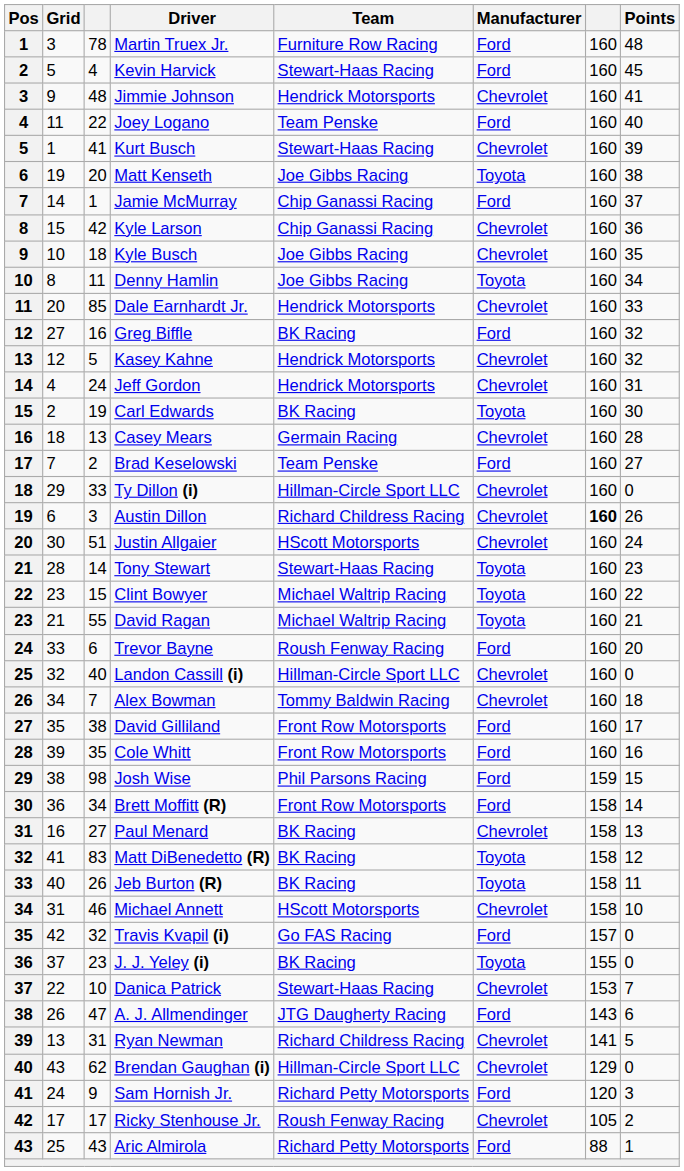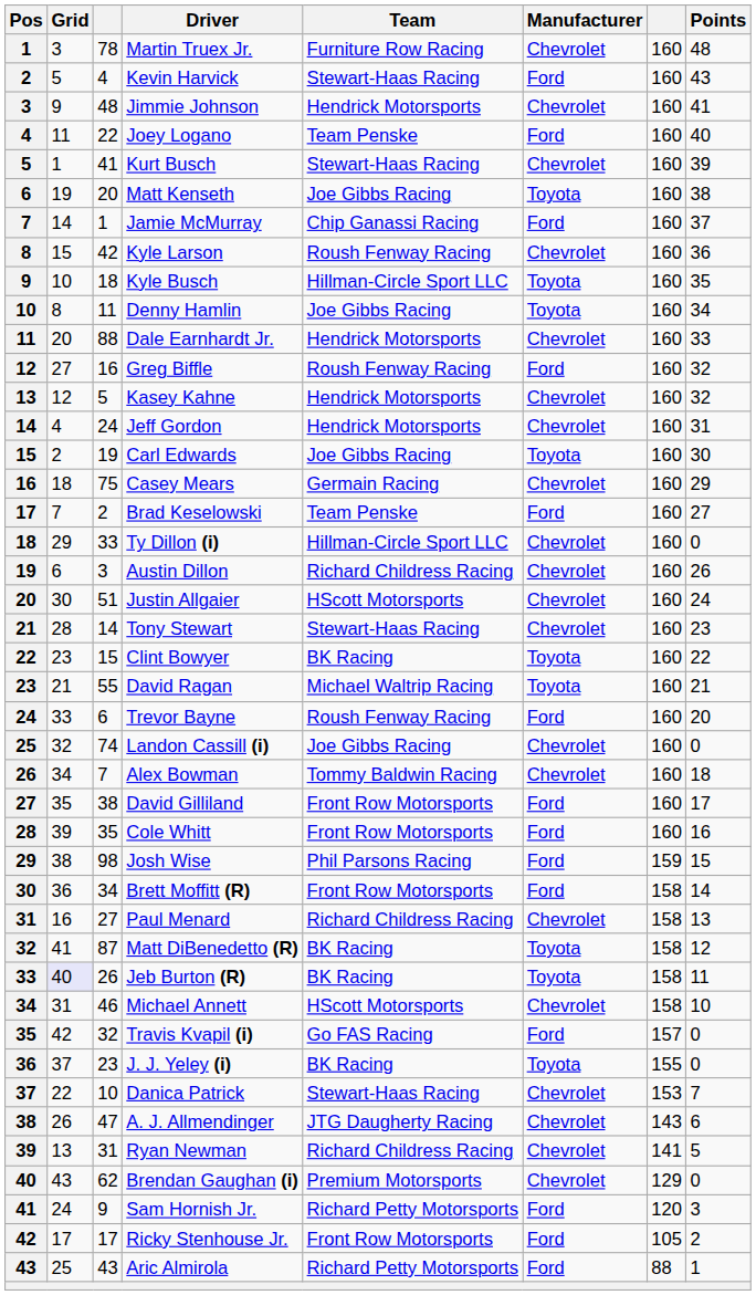Martin Truex Jr. | Manufacturer: Ford -> Chevrolet
Kevin Harvick | Points: 45 -> 43
Kyle Larson | Team: Chip Ganassi Racing -> Roush Fenway Racing
Kyle Busch | Team: Joe Gibbs Racing -> Hillman-Circle Sport LLC
Kyle Busch | Manufacturer: Chevrolet -> Toyota
Dale Earnhardt Jr. | column 3: 85 -> 88
Greg Biffle | Team: BK Racing -> Roush Fenway Racing
Carl Edwards | Team: BK Racing -> Joe Gibbs Racing
Casey Mears | column 3: 13 -> 75
Casey Mears | Points: 28 -> 29
Austin Dillon | column 7: bold -> normal
Tony Stewart | Manufacturer: Toyota -> Chevrolet
Clint Bowyer | Team: Michael Waltrip Racing -> BK Racing
Landon Cassill (i) | column 3: 40 -> 74
Landon Cassill (i) | Team: Hillman-Circle Sport LLC -> Joe Gibbs Racing
Paul Menard | Team: BK Racing -> Richard Childress Racing
Matt DiBenedetto (R) | column 3: 83 -> 87
Jeb Burton (R) | Grid: no background -> lavender background
A. J. Allmendinger | Manufacturer: Ford -> Chevrolet
Brendan Gaughan (i) | Team: Hillman-Circle Sport LLC -> Premium Motorsports
Ricky Stenhouse Jr. | Team: Roush Fenway Racing -> Front Row Motorsports
Ricky Stenhouse Jr. | Manufacturer: Chevrolet -> Ford
